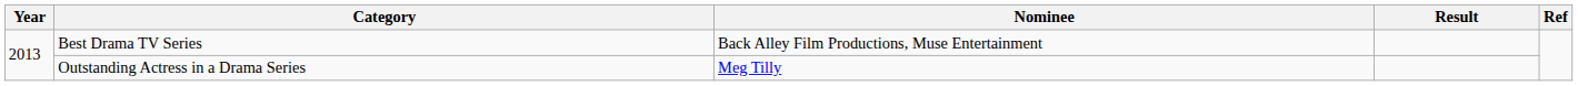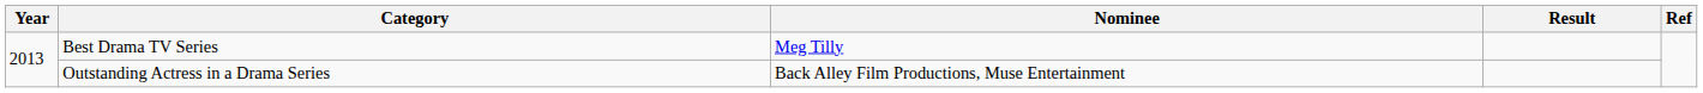Best Drama TV Series | Nominee: Back Alley Film Productions, Muse Entertainment -> Meg Tilly
Outstanding Actress in a Drama Series | Nominee: Meg Tilly -> Back Alley Film Productions, Muse Entertainment
